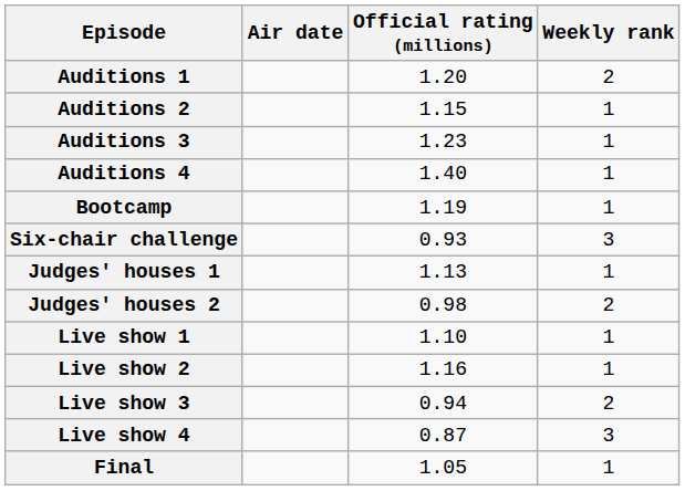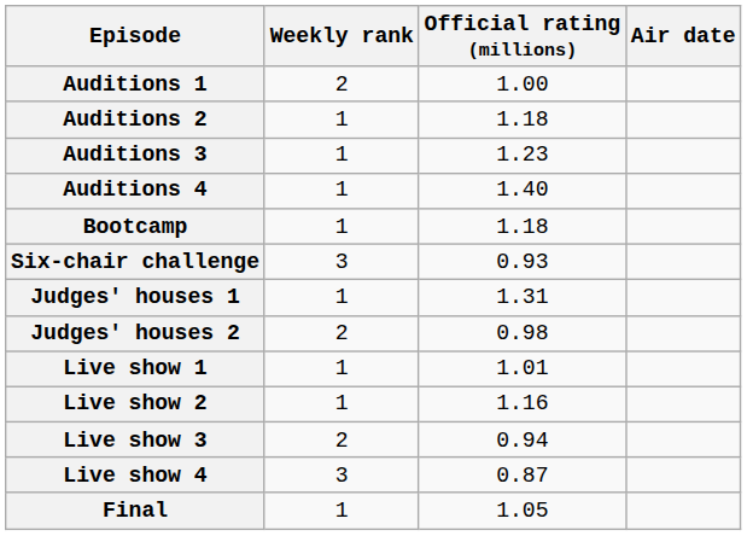columns swapped: Air date <-> Weekly rank
Auditions 1 | Official rating (millions): 1.20 -> 1.00
Auditions 2 | Official rating (millions): 1.15 -> 1.18
Bootcamp | Official rating (millions): 1.19 -> 1.18
Judges' houses 1 | Official rating (millions): 1.13 -> 1.31
Live show 1 | Official rating (millions): 1.10 -> 1.01
